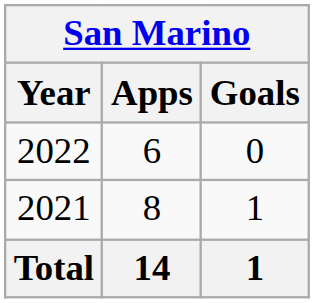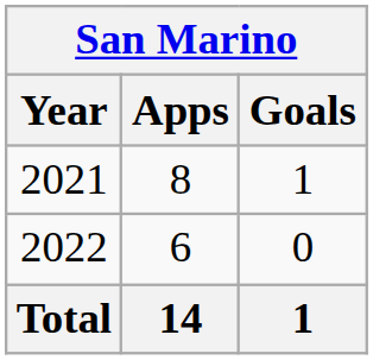rows swapped: 2021 <-> 2022
